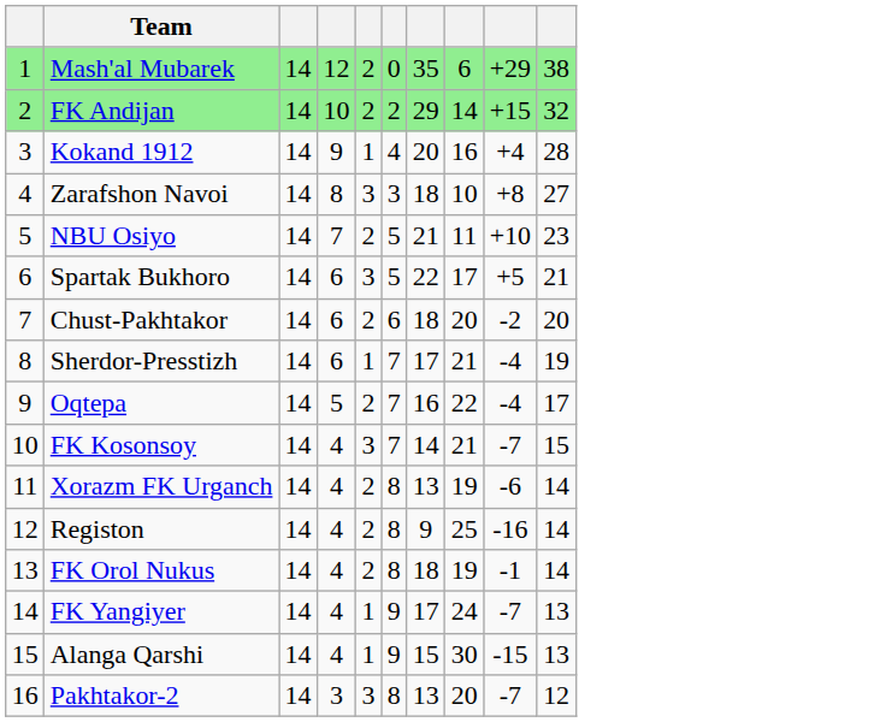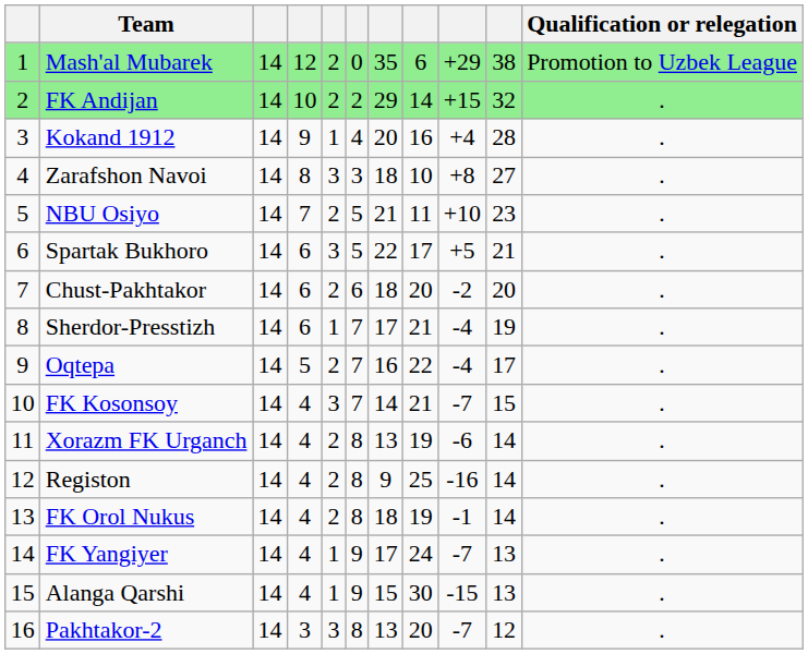+ column: Qualification or relegation | Promotion to Uzbek League | . | . | . | . | . | . | . | . | . | . | . | . | . | . | .
